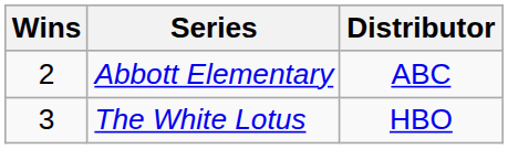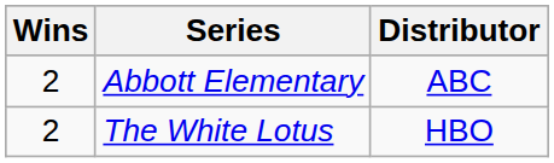The White Lotus | Wins: 3 -> 2
